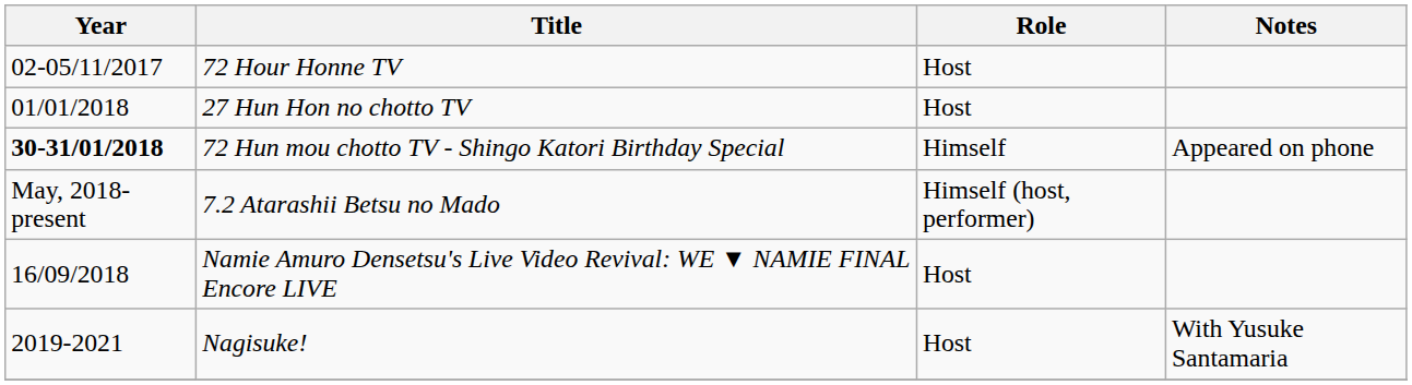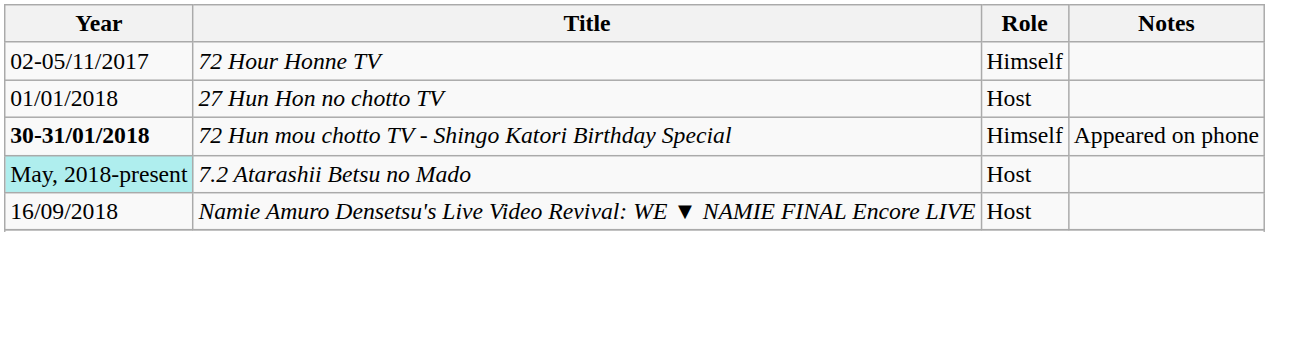72 Hour Honne TV | Role: Host -> Himself
7.2 Atarashii Betsu no Mado | Year: no background -> paleturquoise background
7.2 Atarashii Betsu no Mado | Role: Himself (host, performer) -> Host
- row: 2019-2021 | Nagisuke! | Host | With Yusuke Santamaria
